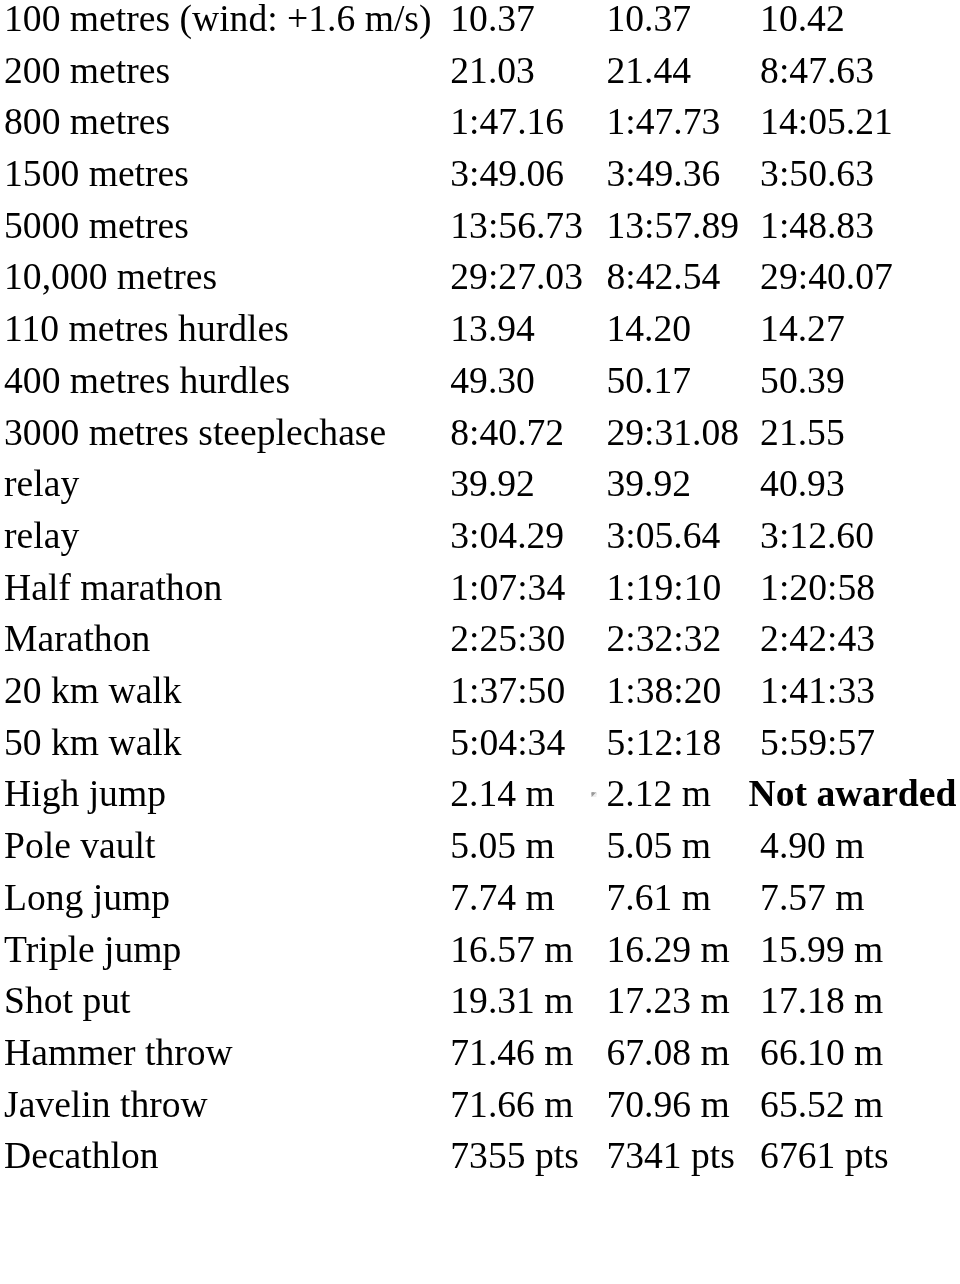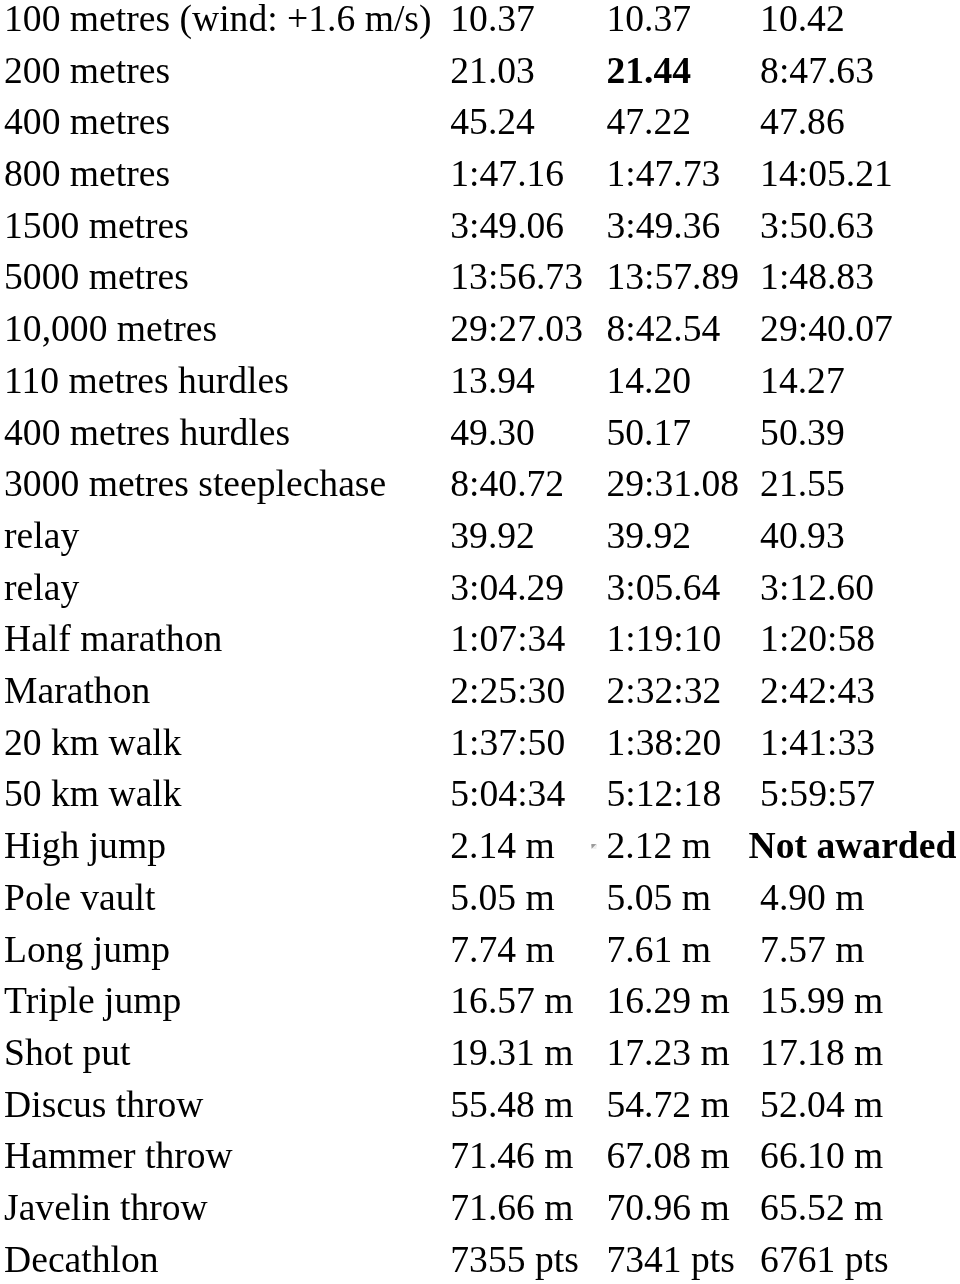200 metres | column 5: normal -> bold
+ row: 400 metres | 45.24 | 47.22 | 47.86
+ row: Discus throw | 55.48 m | 54.72 m | 52.04 m
